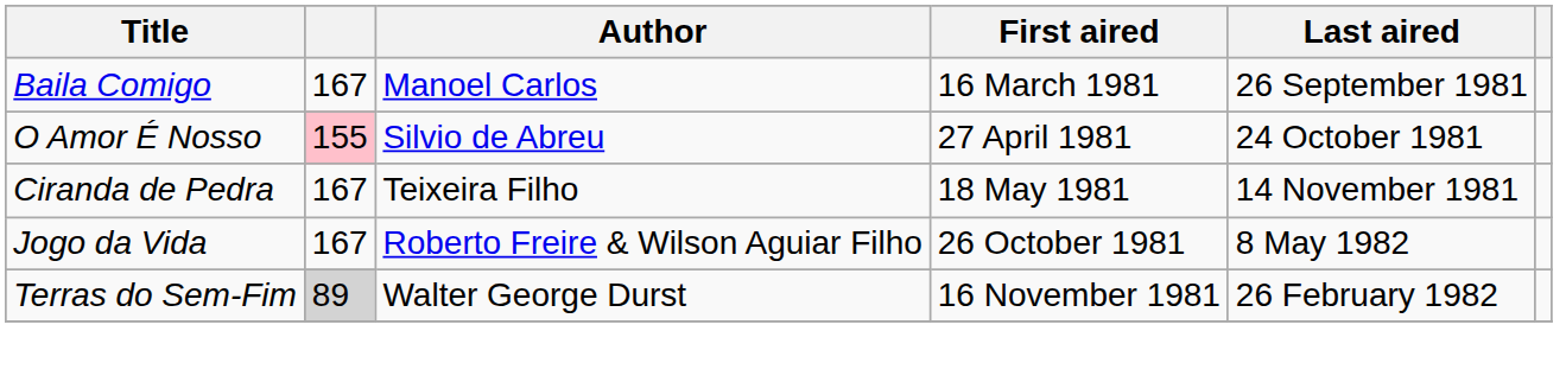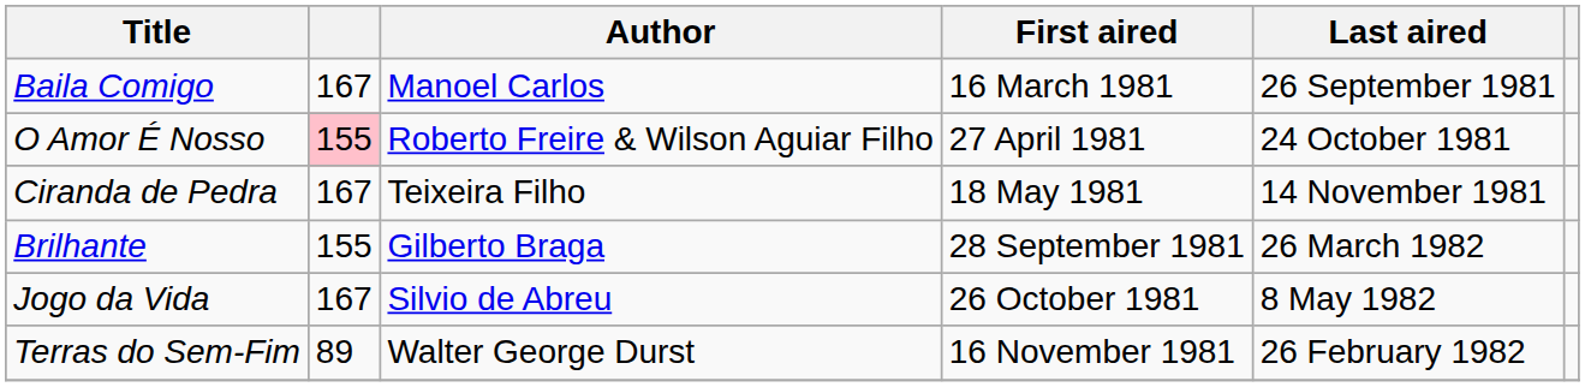O Amor É Nosso | Author: Silvio de Abreu -> Roberto Freire & Wilson Aguiar Filho
+ row: Brilhante | 155 | Gilberto Braga | 28 September 1981 | 26 March 1982
Jogo da Vida | Author: Roberto Freire & Wilson Aguiar Filho -> Silvio de Abreu
Terras do Sem-Fim | column 2: lightgrey background -> no background
